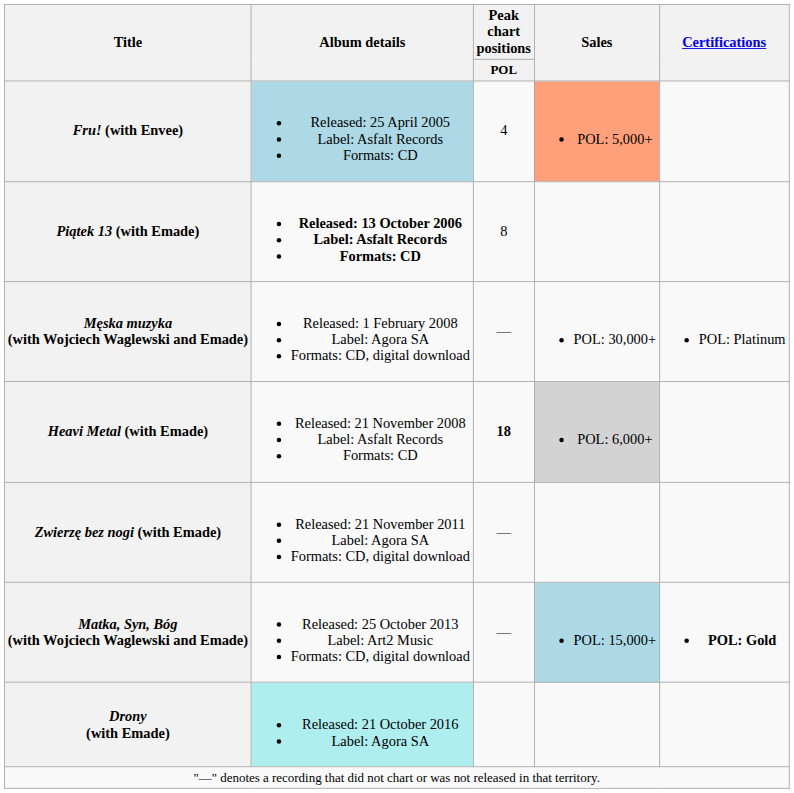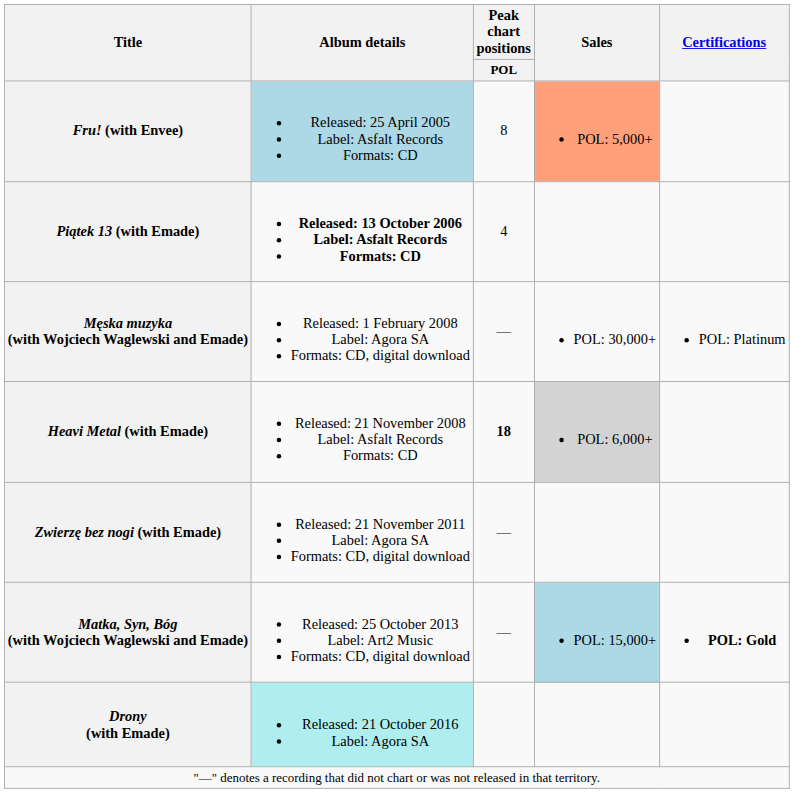Fru! (with Envee) | Peak chart positions / POL: 4 -> 8
Piątek 13 (with Emade) | Peak chart positions / POL: 8 -> 4
